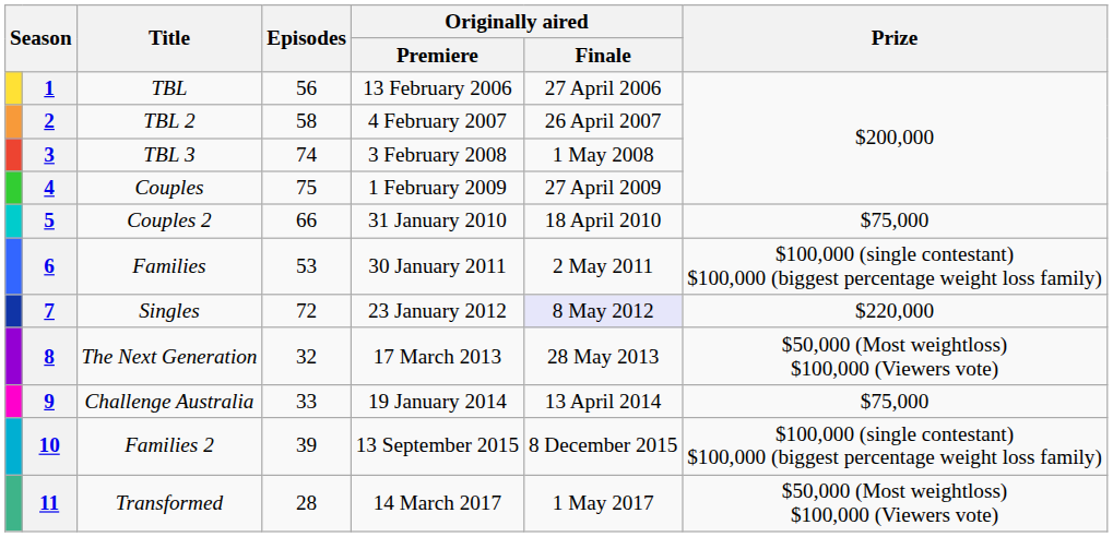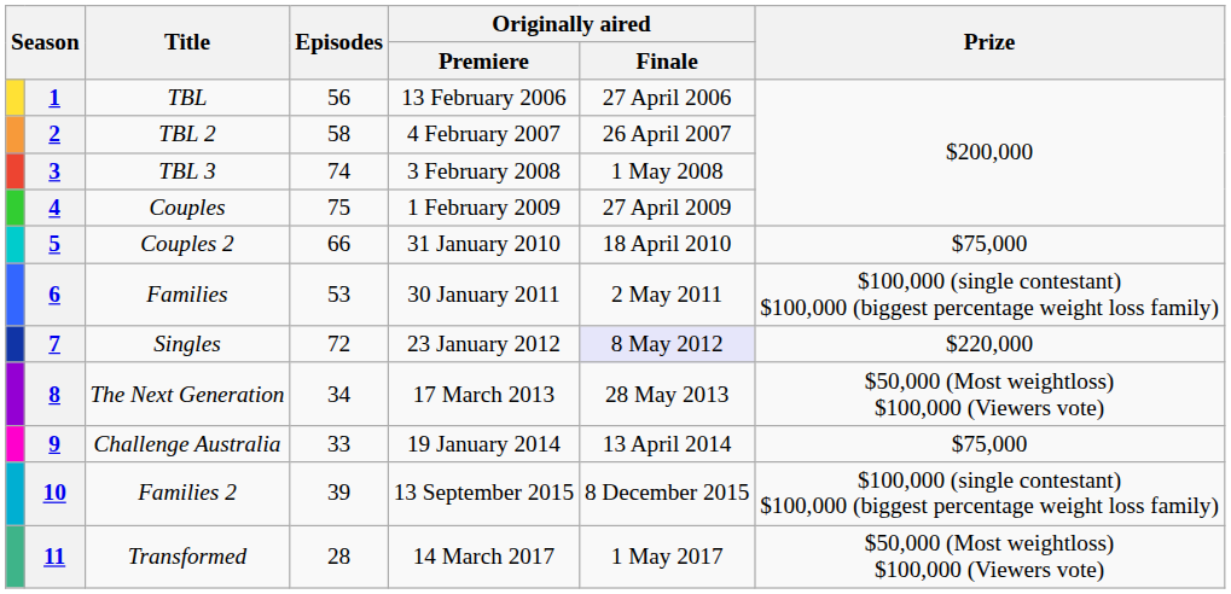8 | Episodes: 32 -> 34
